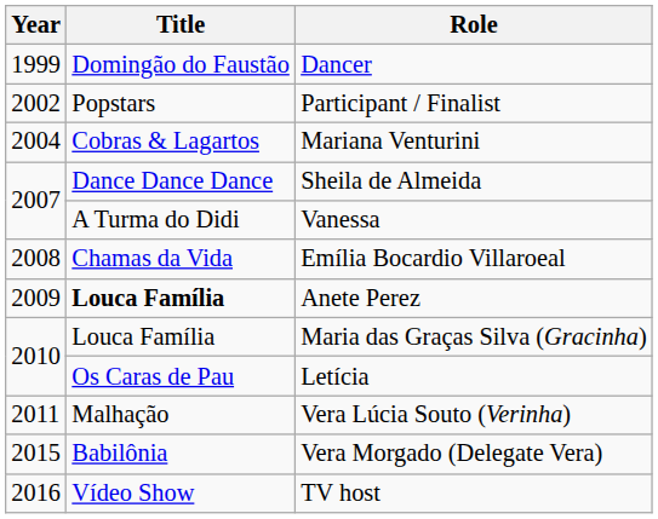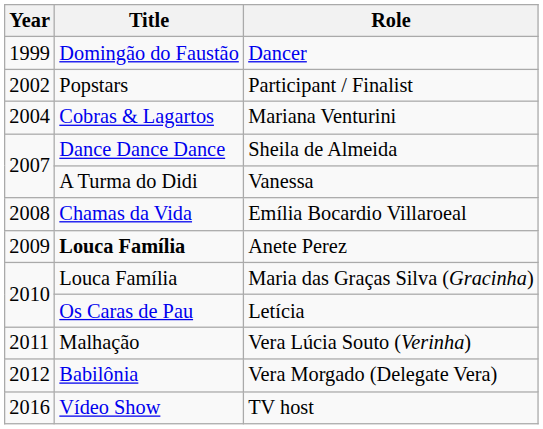Vera Morgado (Delegate Vera) | Year: 2015 -> 2012
